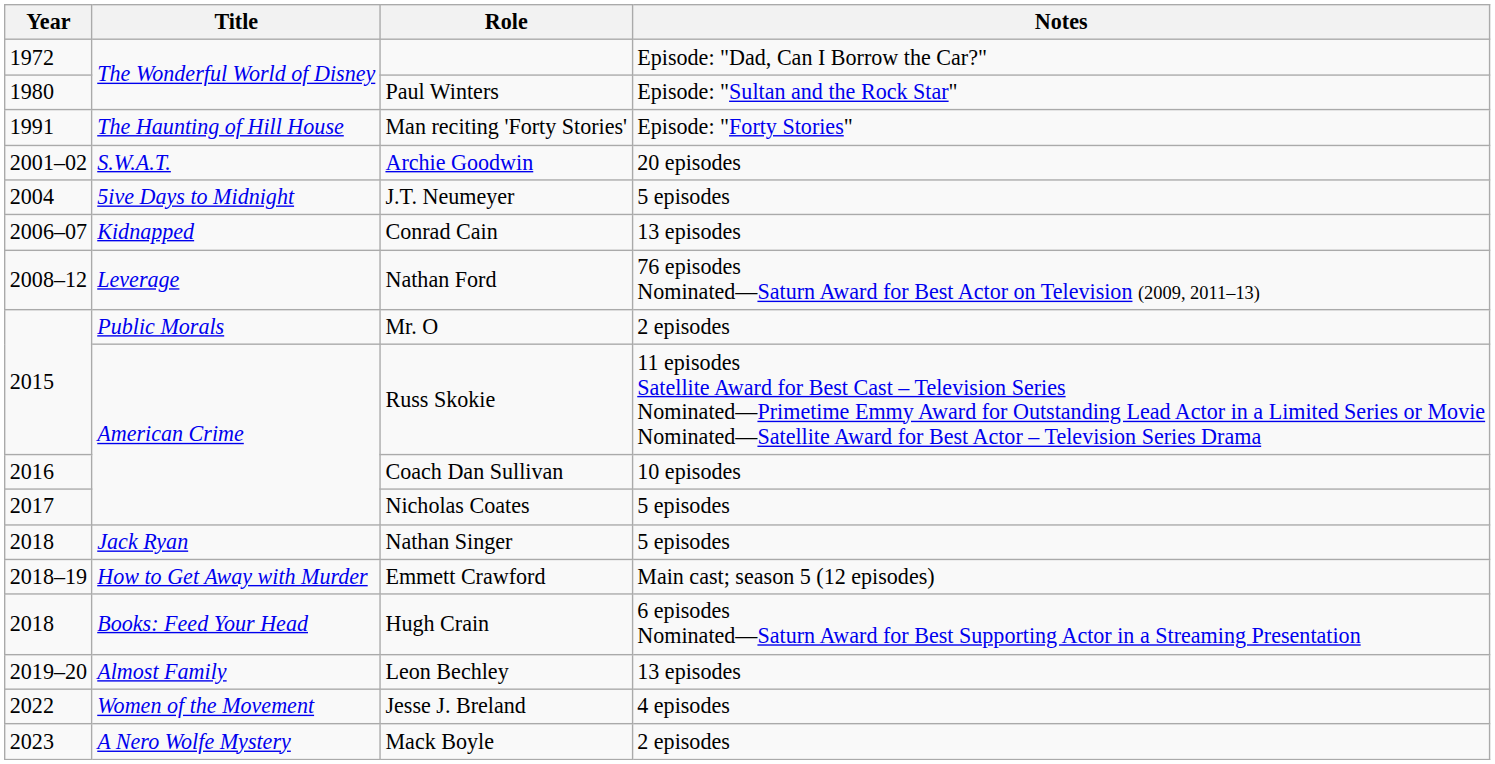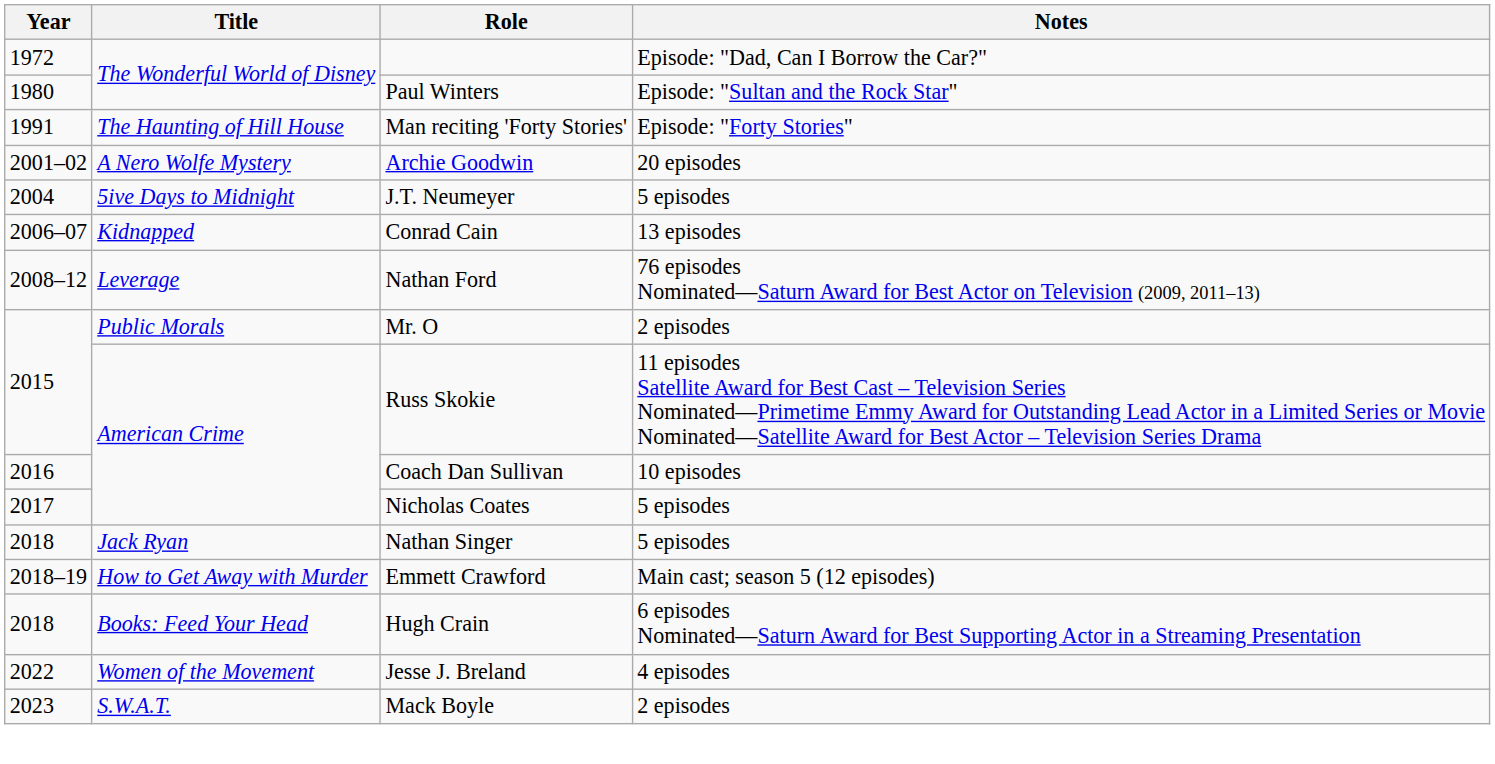Archie Goodwin | Title: S.W.A.T. -> A Nero Wolfe Mystery
- row: 2019–20 | Almost Family | Leon Bechley | 13 episodes
Mack Boyle | Title: A Nero Wolfe Mystery -> S.W.A.T.
